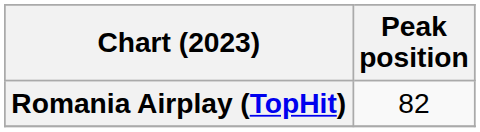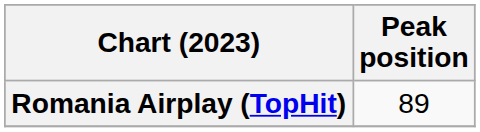Romania Airplay (TopHit) | Peak position: 82 -> 89
